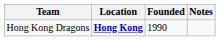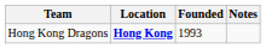Hong Kong Dragons | Founded: 1990 -> 1993
